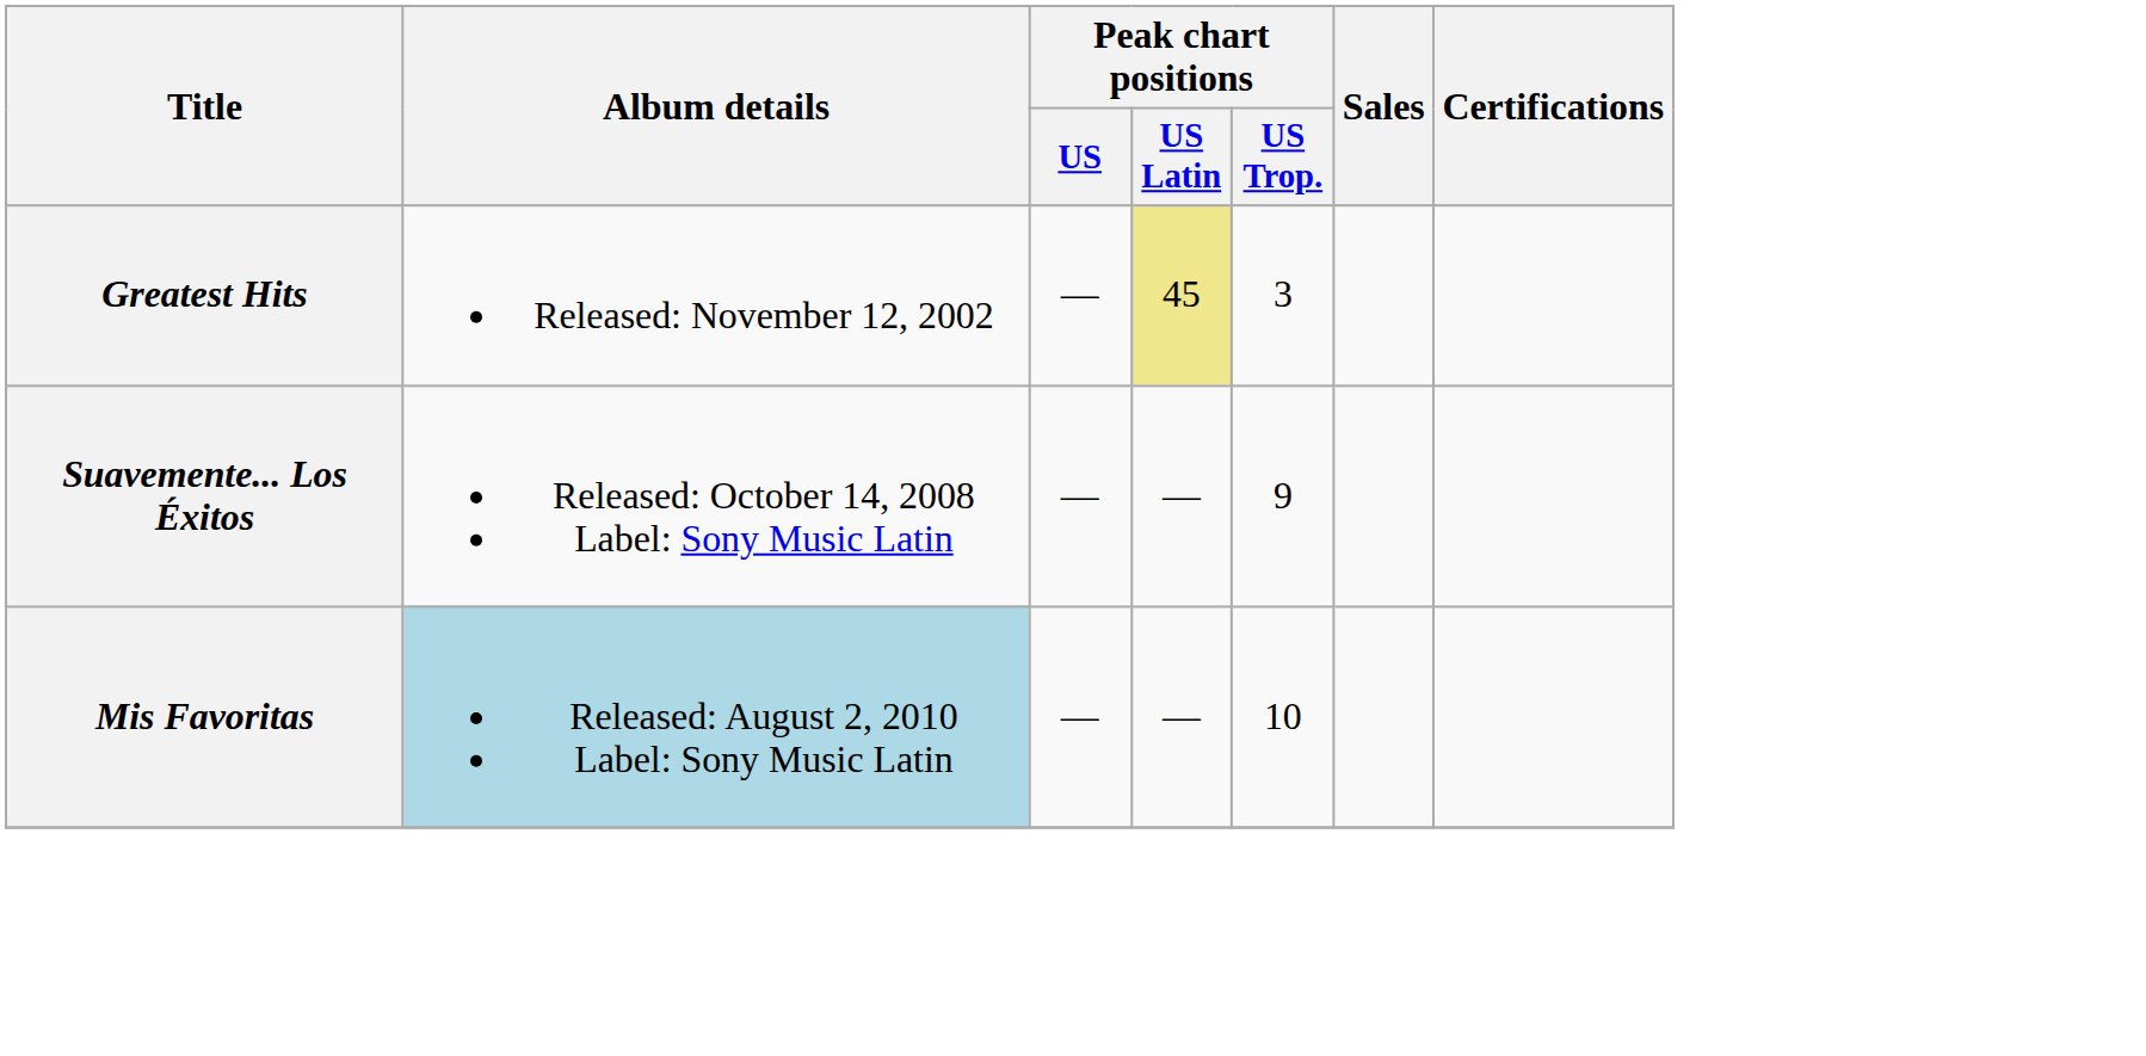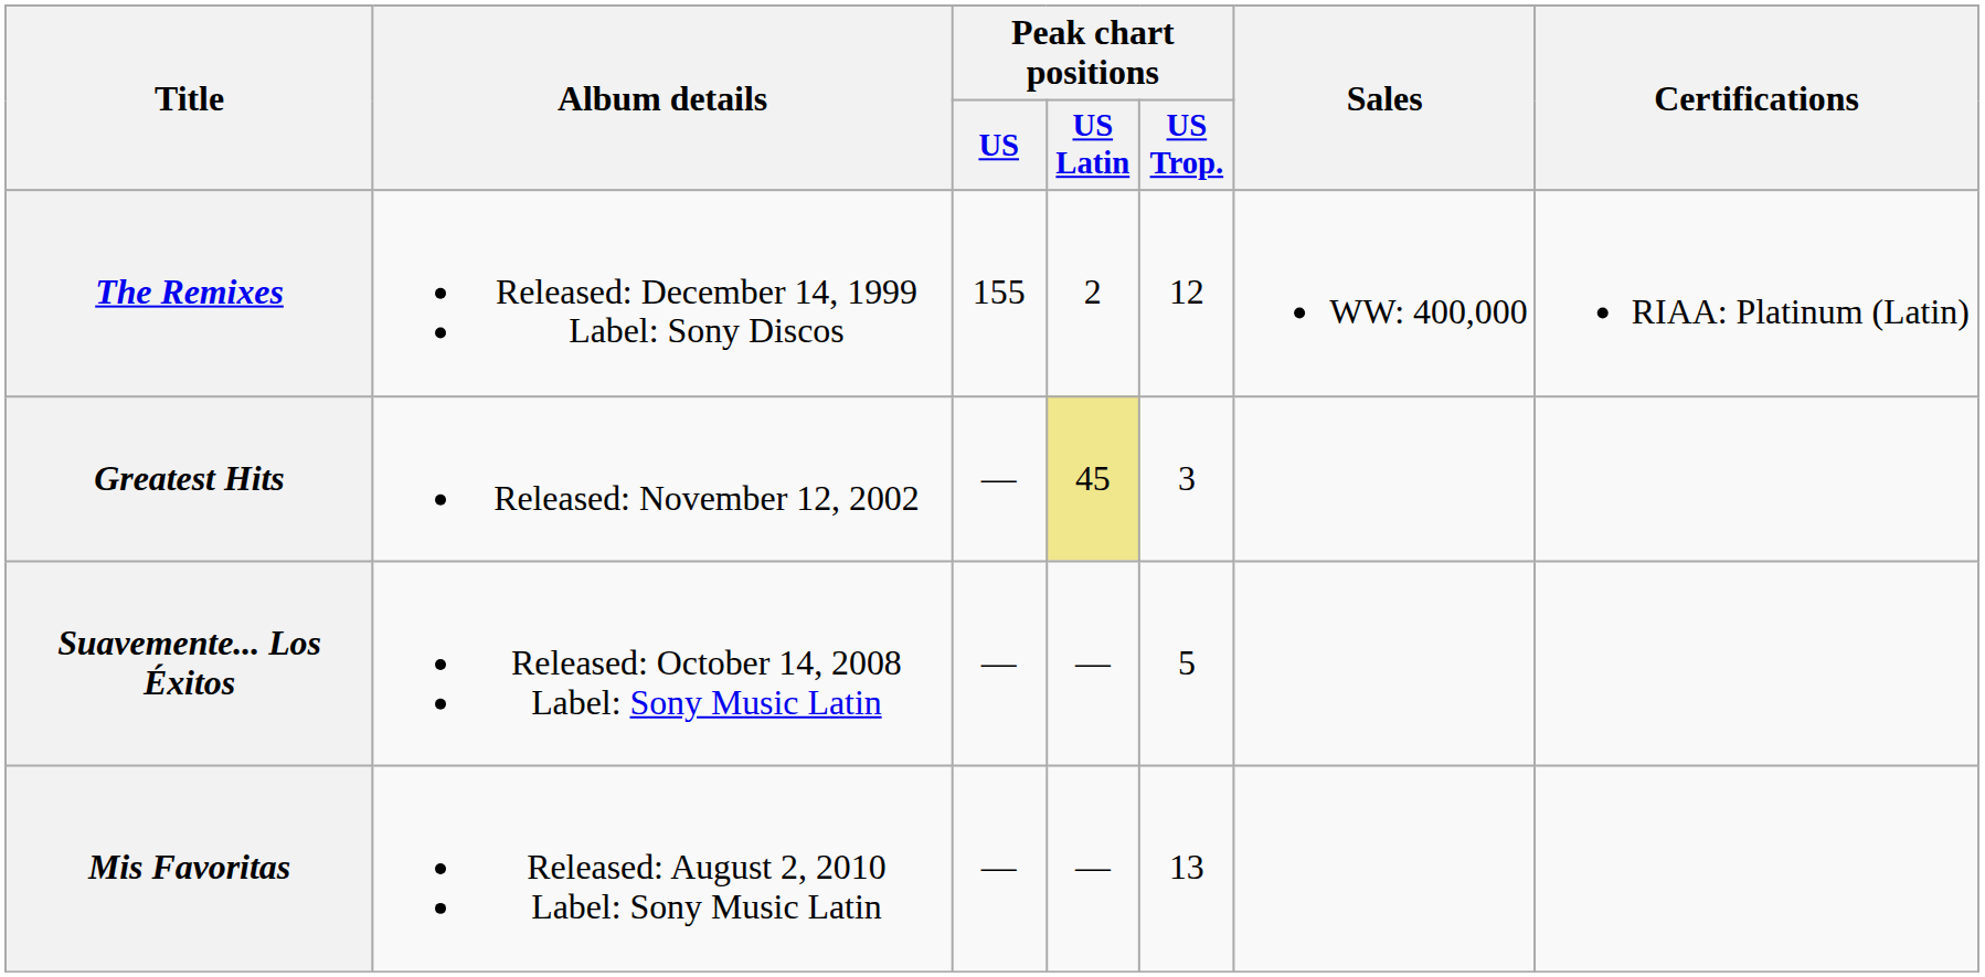+ row: The Remixes | Released: December 14, 1999 Label: Sony Discos | 155 | 2 | 12 | WW: 400,000 | RIAA: Platinum (Latin)
Suavemente... Los Éxitos | Peak chart positions / US Trop.: 9 -> 5
Mis Favoritas | Album details: lightblue background -> no background
Mis Favoritas | Peak chart positions / US Trop.: 10 -> 13
